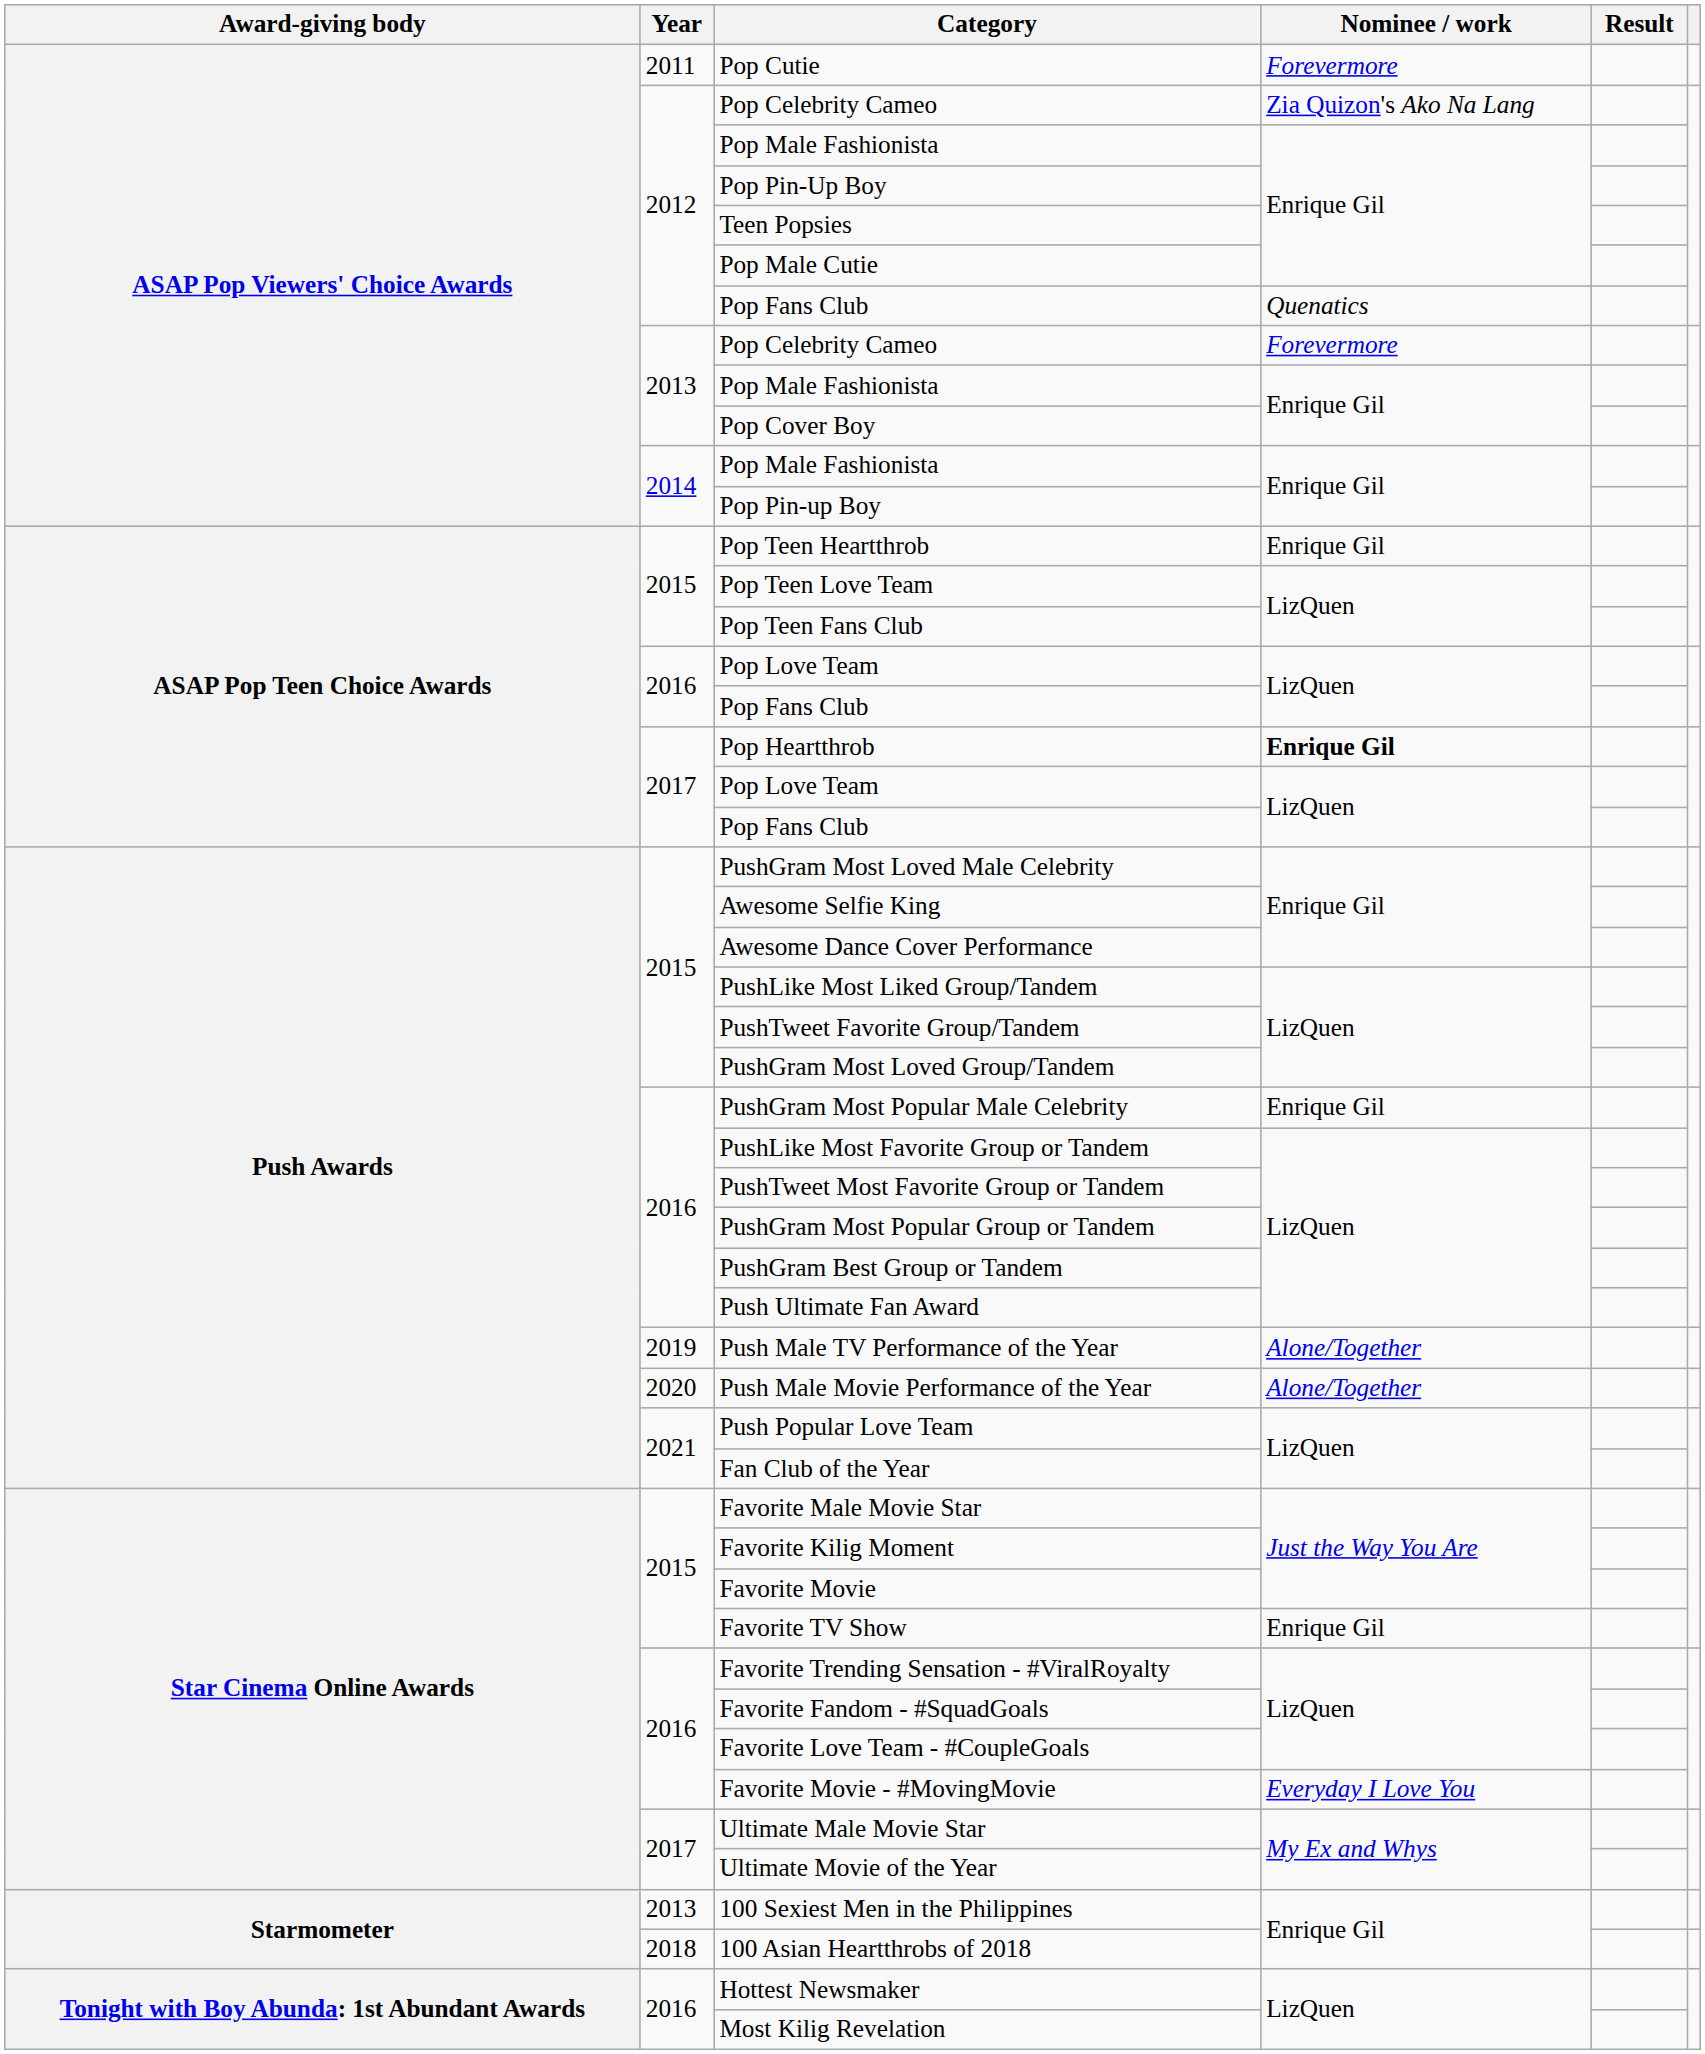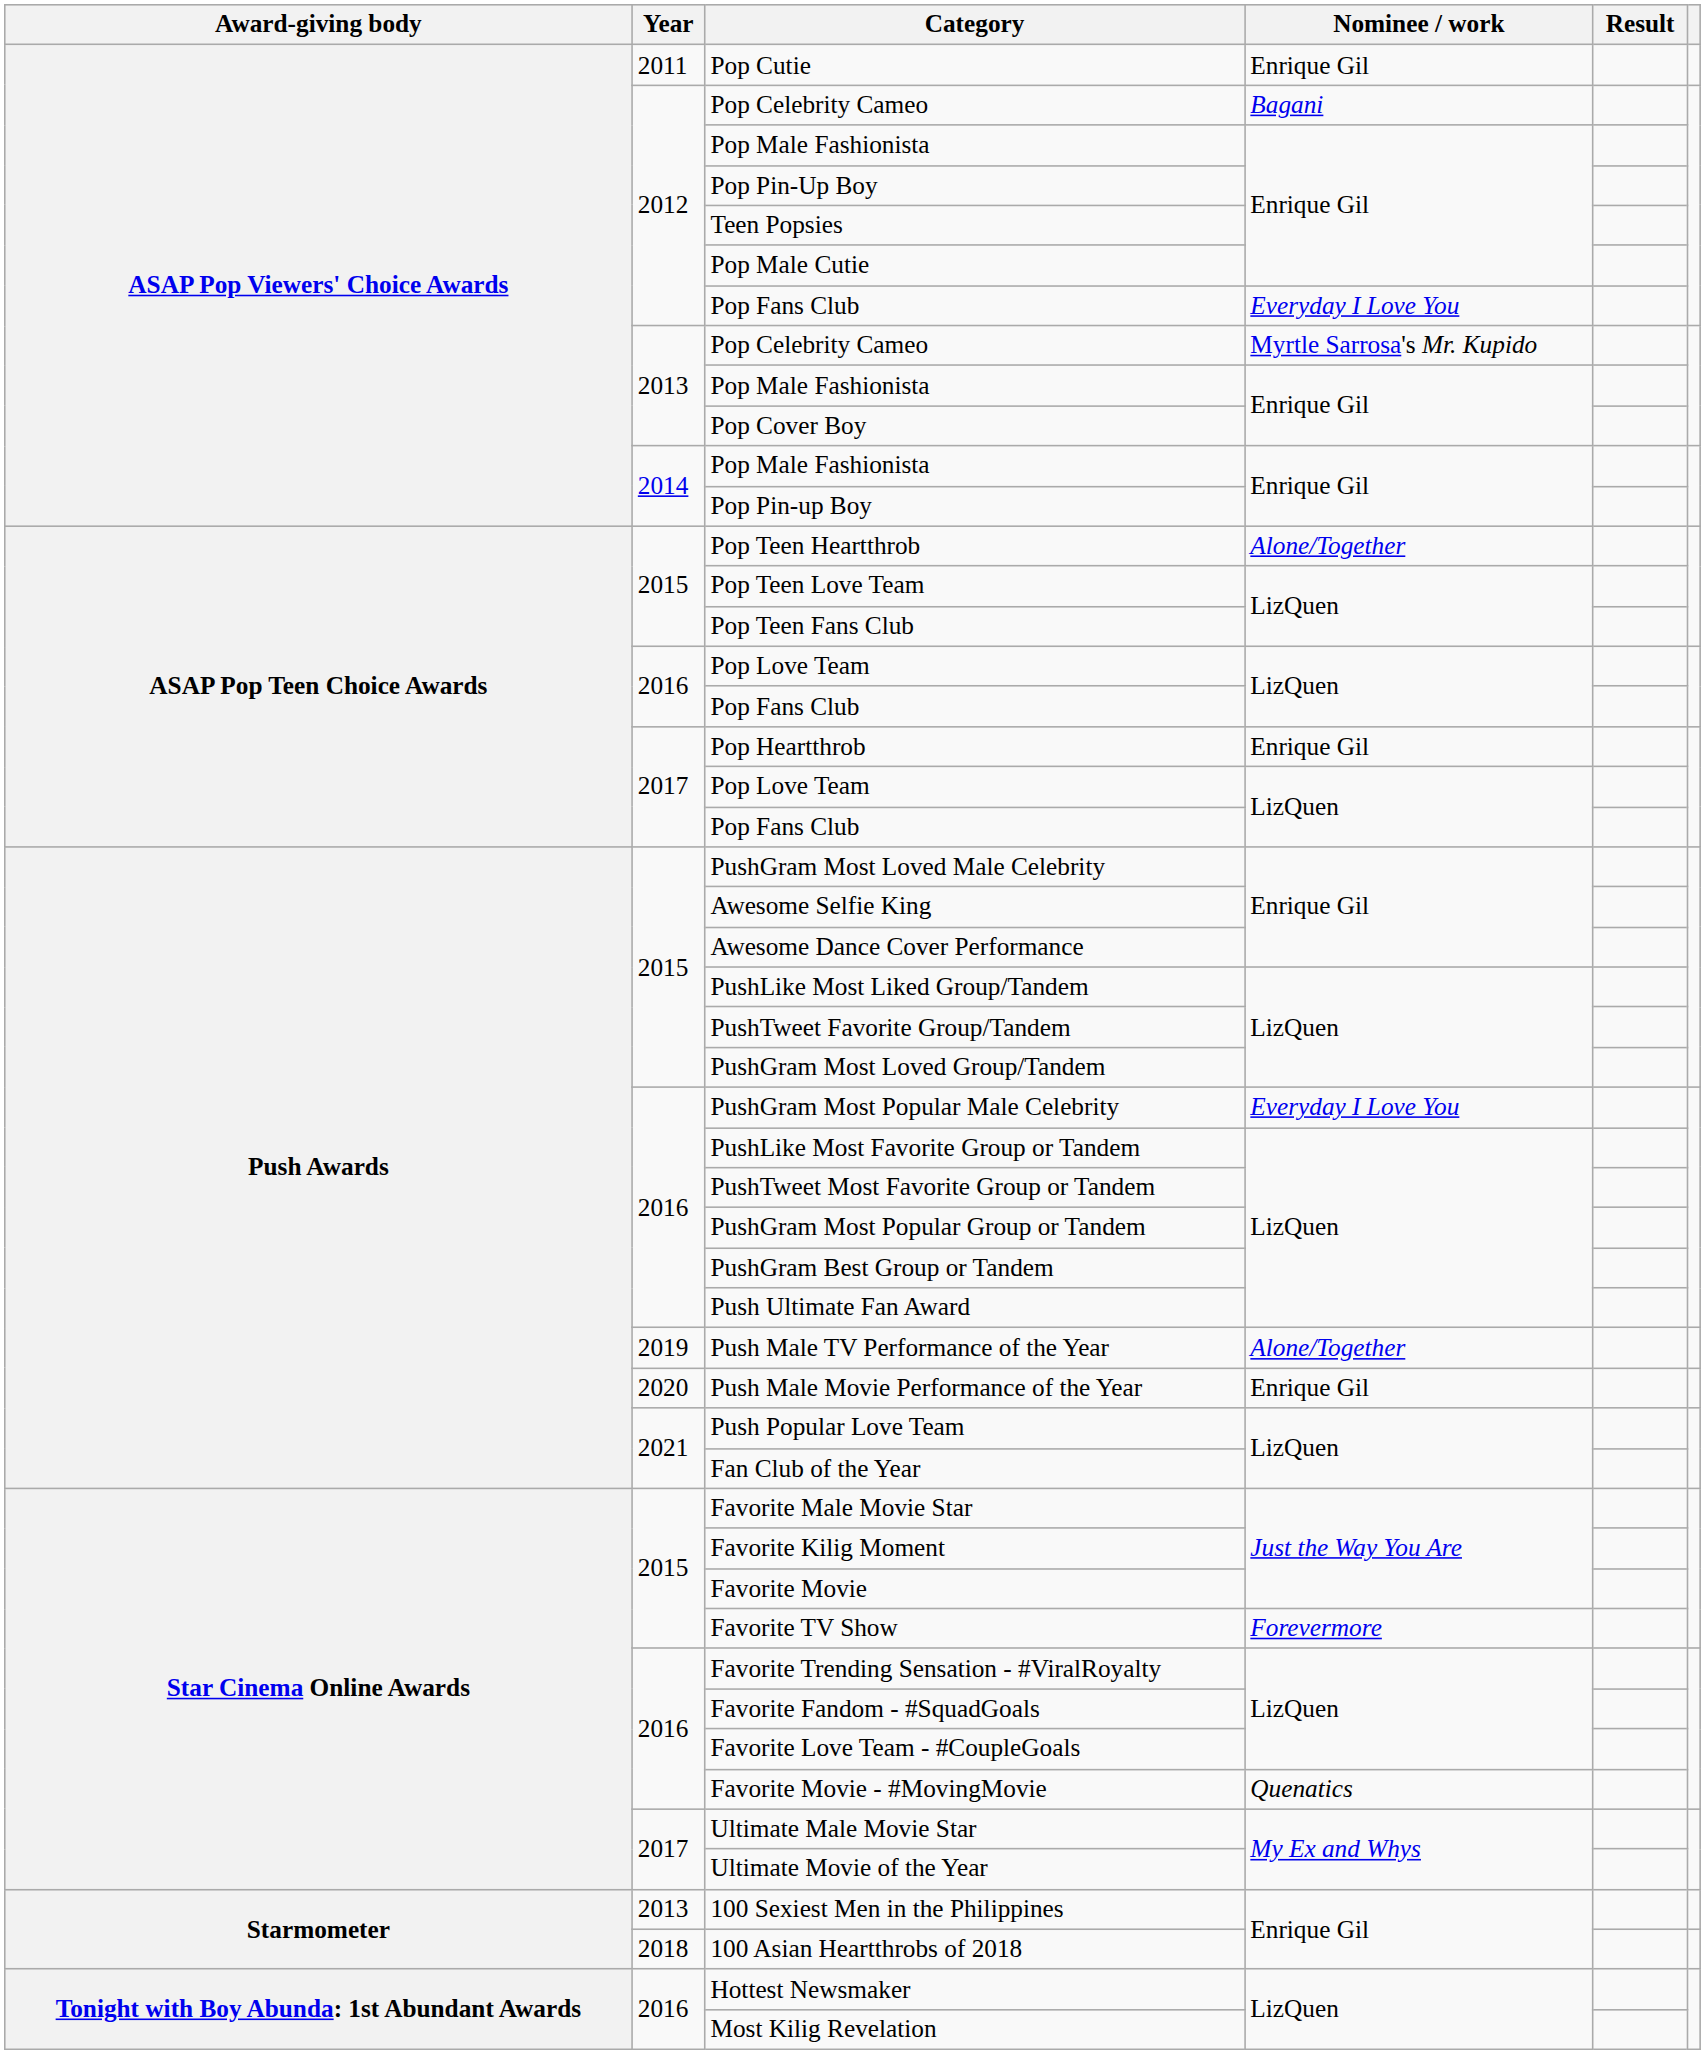Pop Cutie | Nominee / work: Forevermore -> Enrique Gil
2012 / Pop Celebrity Cameo | Nominee / work: Zia Quizon's Ako Na Lang -> Bagani
2012 / Pop Fans Club | Nominee / work: Quenatics -> Everyday I Love You
2013 / Pop Celebrity Cameo | Nominee / work: Forevermore -> Myrtle Sarrosa's Mr. Kupido
Pop Teen Heartthrob | Nominee / work: Enrique Gil -> Alone/Together
Pop Heartthrob | Nominee / work: bold -> normal
PushGram Most Popular Male Celebrity | Nominee / work: Enrique Gil -> Everyday I Love You
Push Male Movie Performance of the Year | Nominee / work: Alone/Together -> Enrique Gil
Favorite TV Show | Nominee / work: Enrique Gil -> Forevermore
Favorite Movie - #MovingMovie | Nominee / work: Everyday I Love You -> Quenatics
